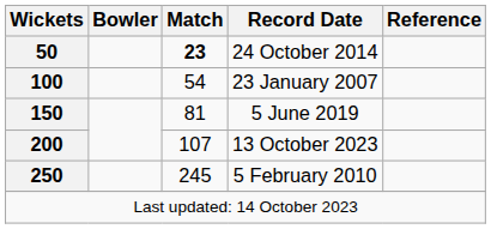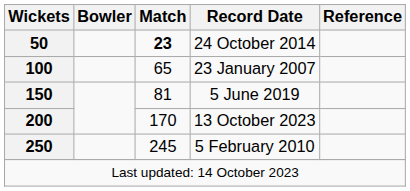23 January 2007 | Match: 54 -> 65
13 October 2023 | Match: 107 -> 170
